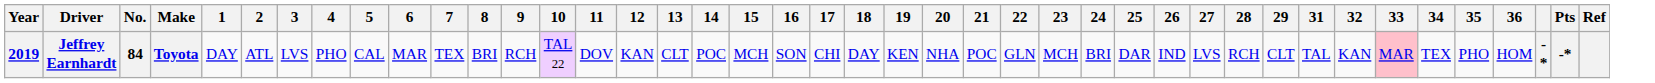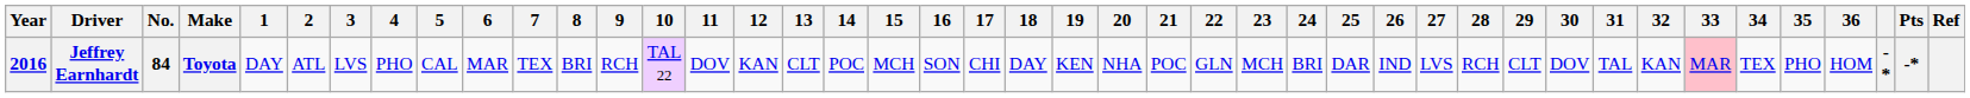+ column: 30 | DOV
Jeffrey Earnhardt | Year: 2019 -> 2016
